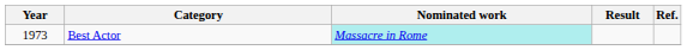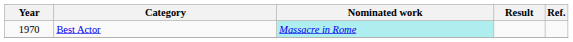Best Actor | Year: 1973 -> 1970
